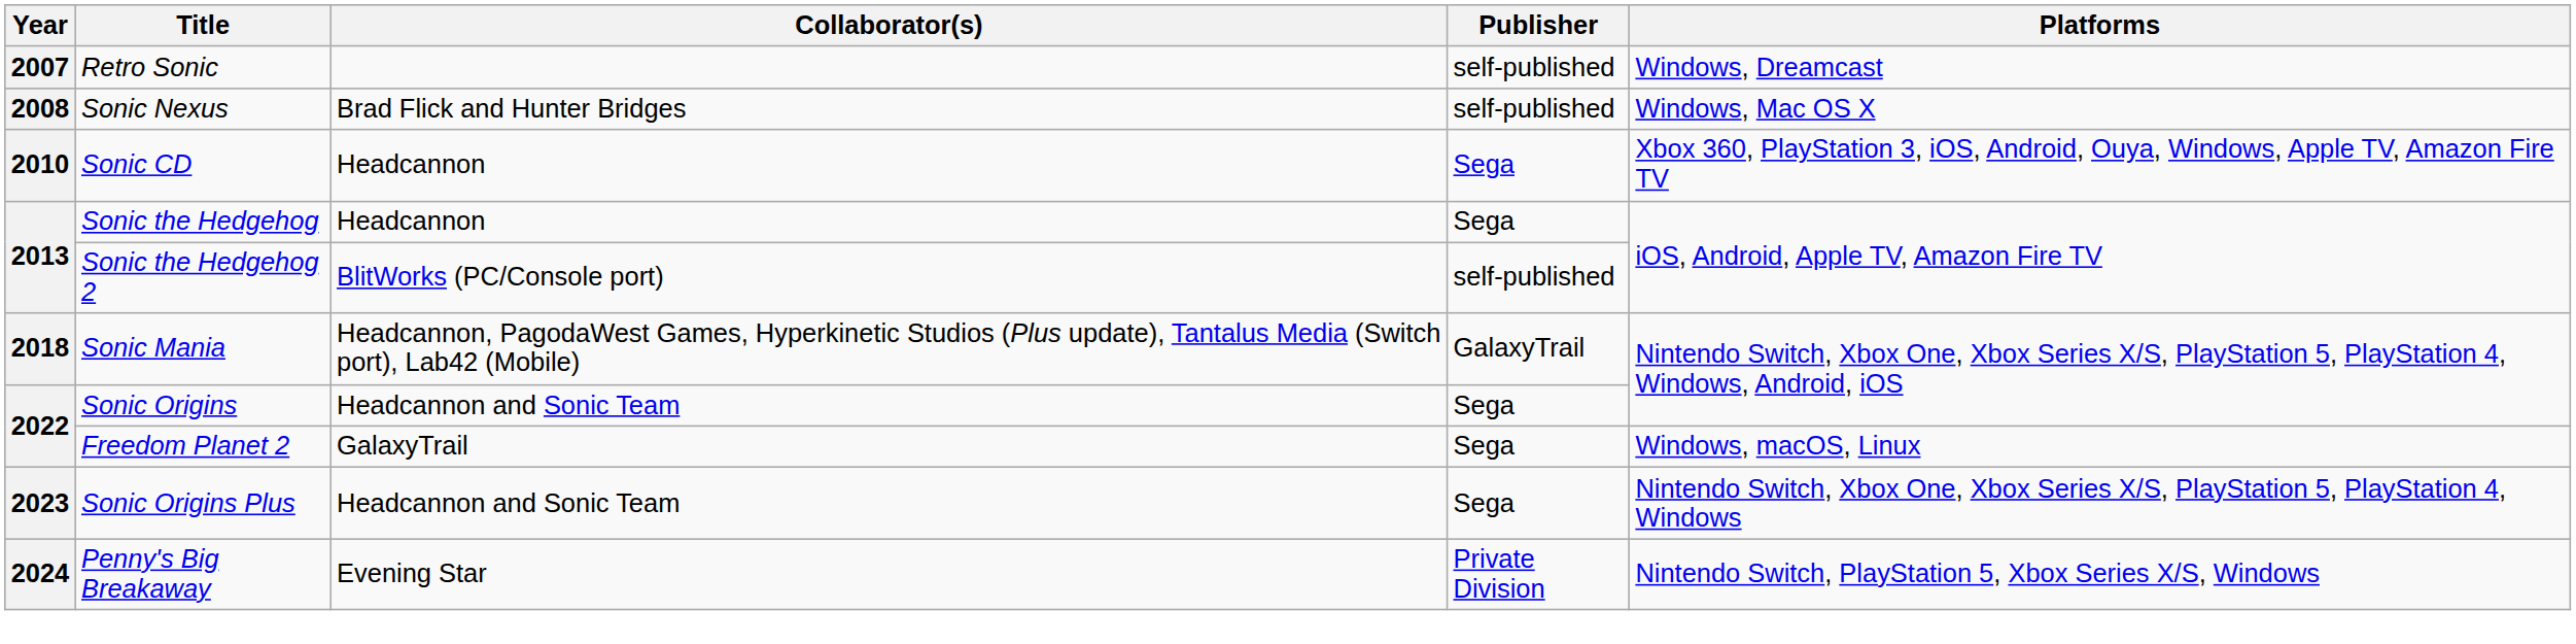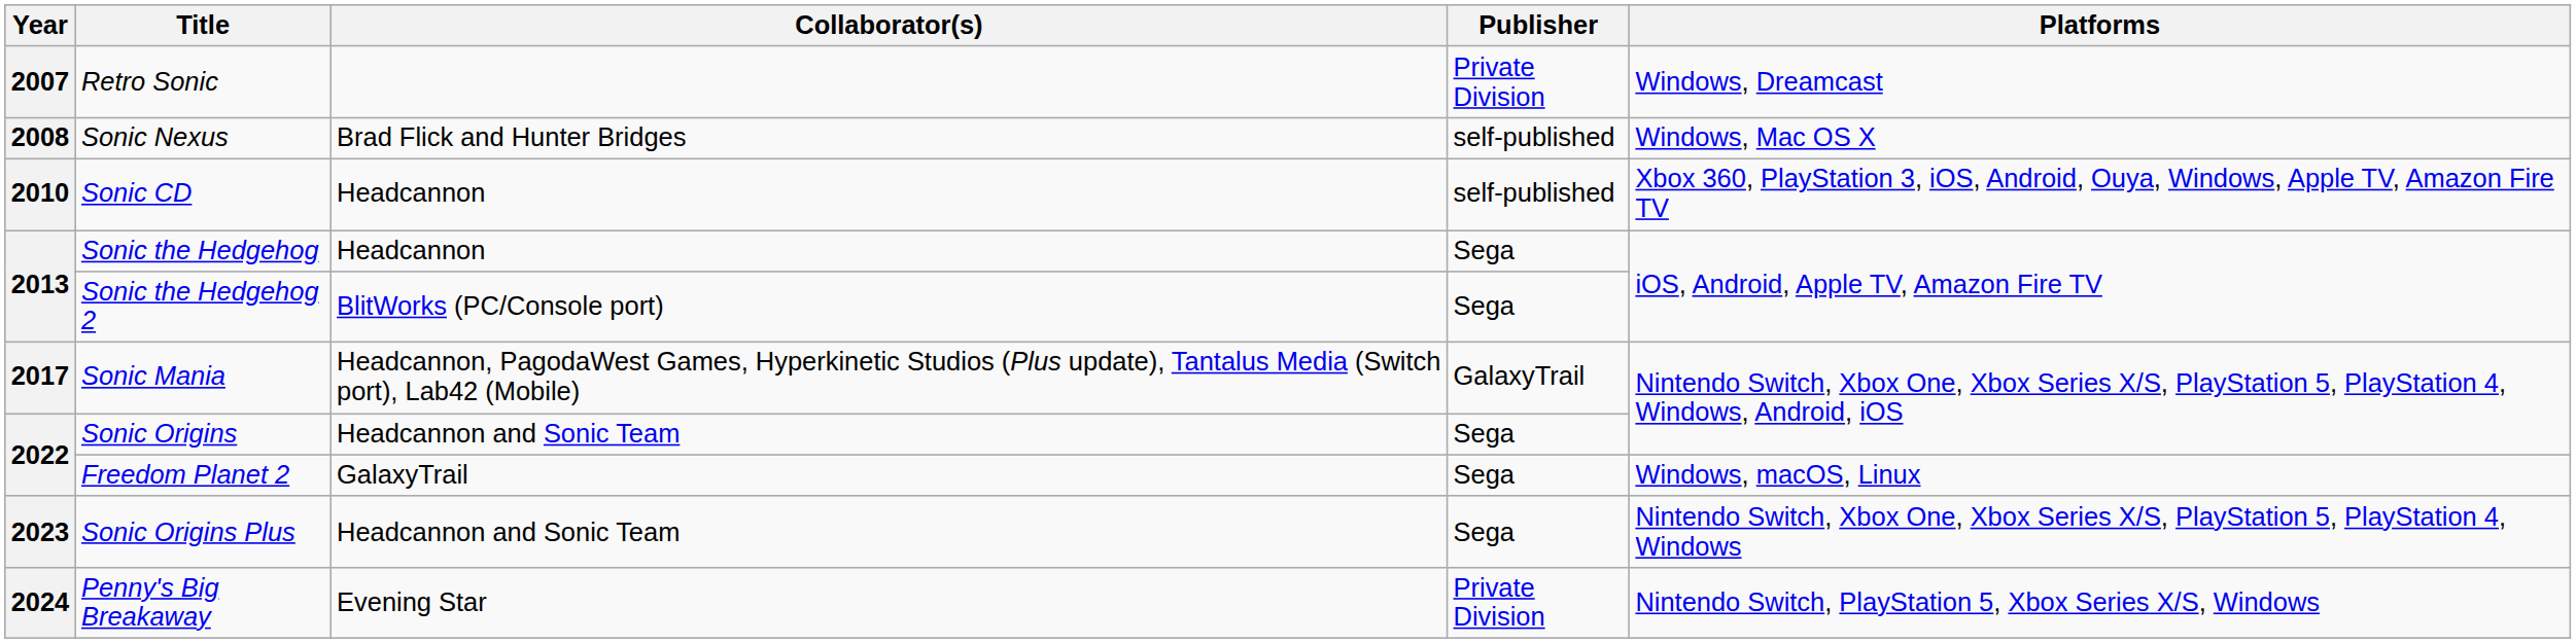Retro Sonic | Publisher: self-published -> Private Division
Sonic CD | Publisher: Sega -> self-published
Sonic the Hedgehog 2 | Publisher: self-published -> Sega
Sonic Mania | Year: 2018 -> 2017
